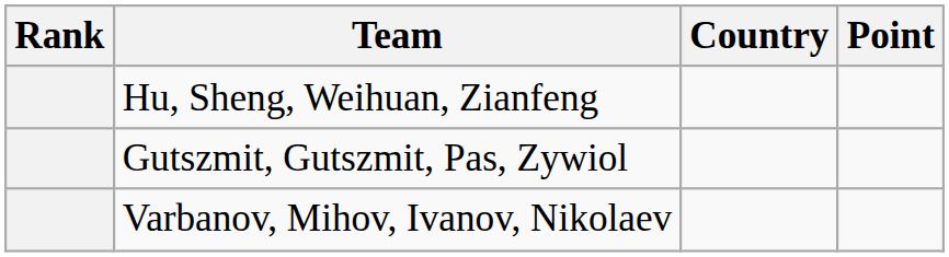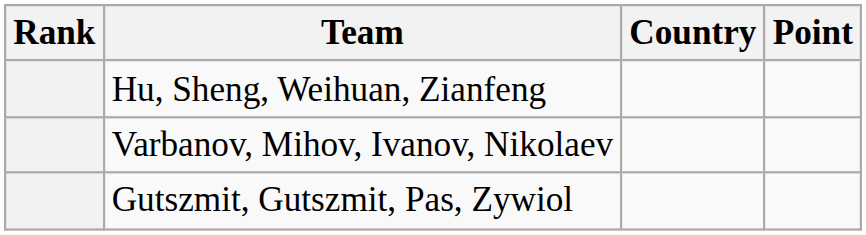rows swapped: Gutszmit, Gutszmit, Pas, Zywiol <-> Varbanov, Mihov, Ivanov, Nikolaev
